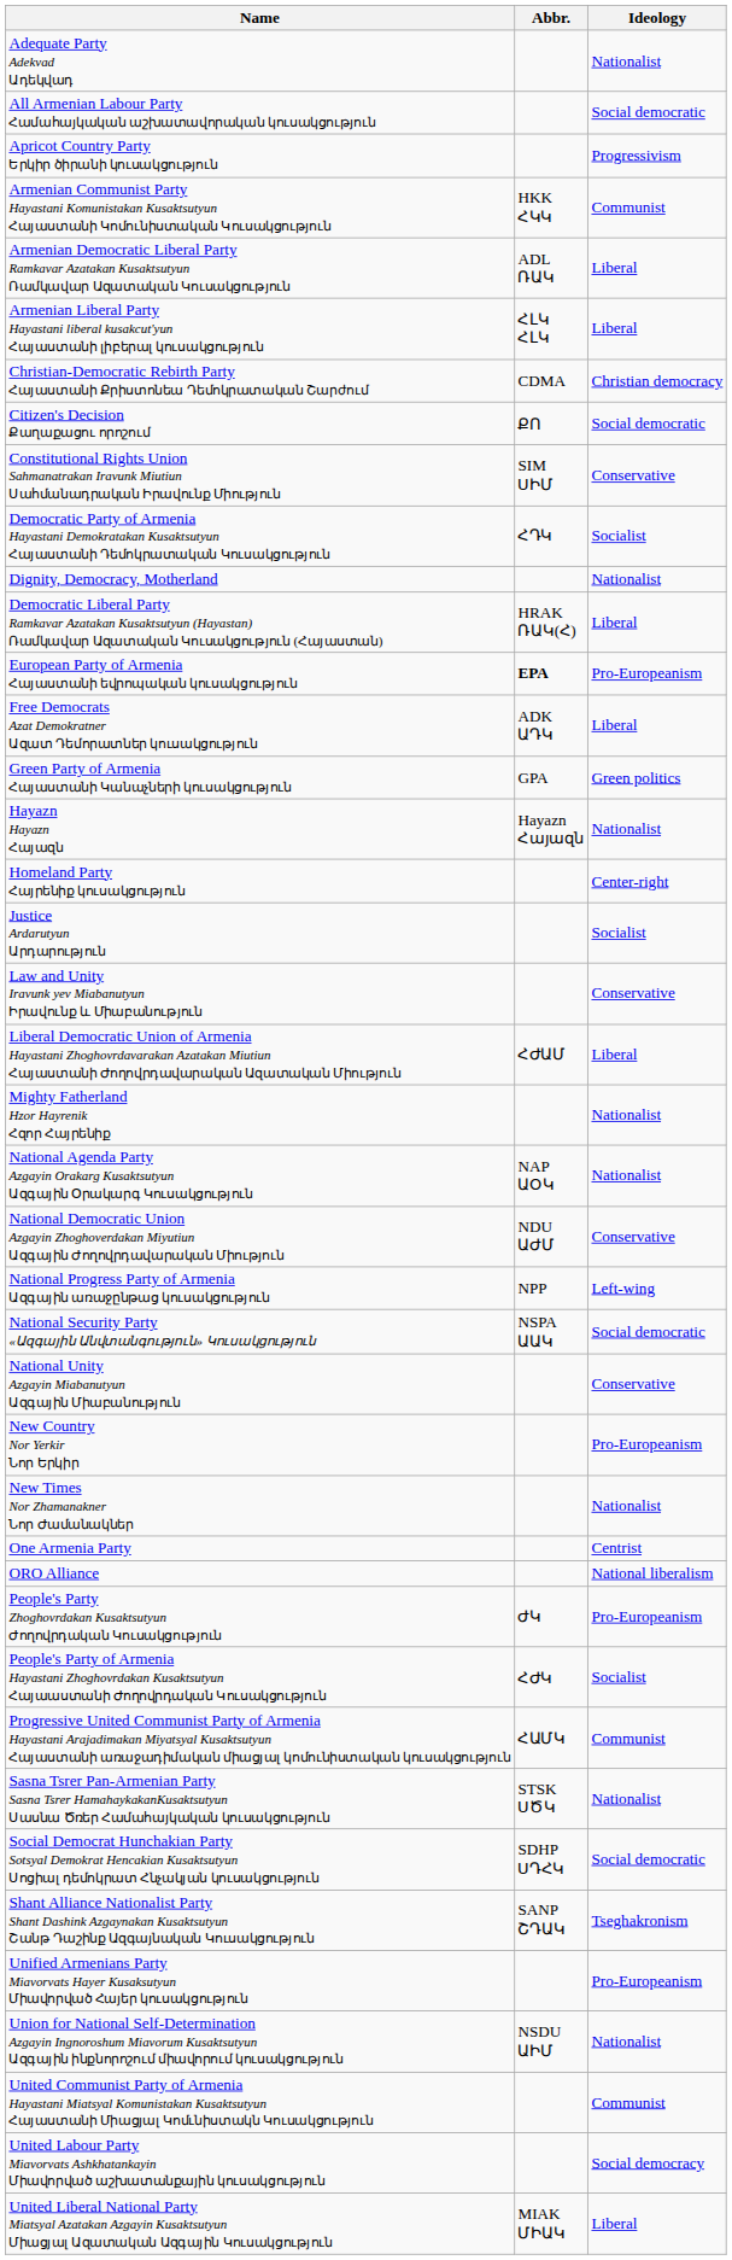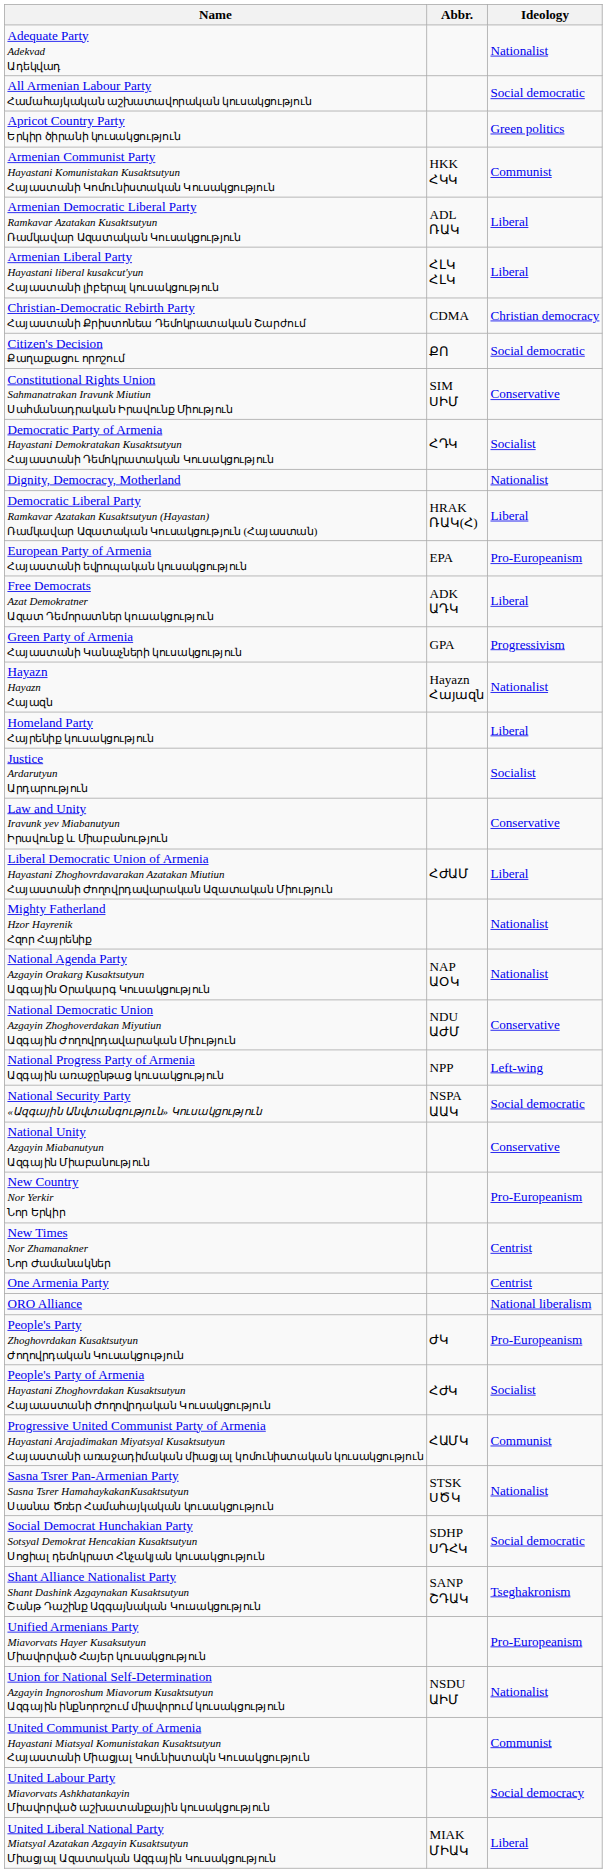Apricot Country Party Երկիր ծիրանի կուսակցություն | Ideology: Progressivism -> Green politics
European Party of Armenia Հայաստանի եվրոպական կուսակցություն | Abbr.: bold -> normal
Green Party of Armenia Հայաստանի Կանաչների կուսակցություն | Ideology: Green politics -> Progressivism
Homeland Party Հայրենիք կուսակցություն | Ideology: Center-right -> Liberal
New Times Nor Zhamanakner Նոր Ժամանակներ | Ideology: Nationalist -> Centrist
